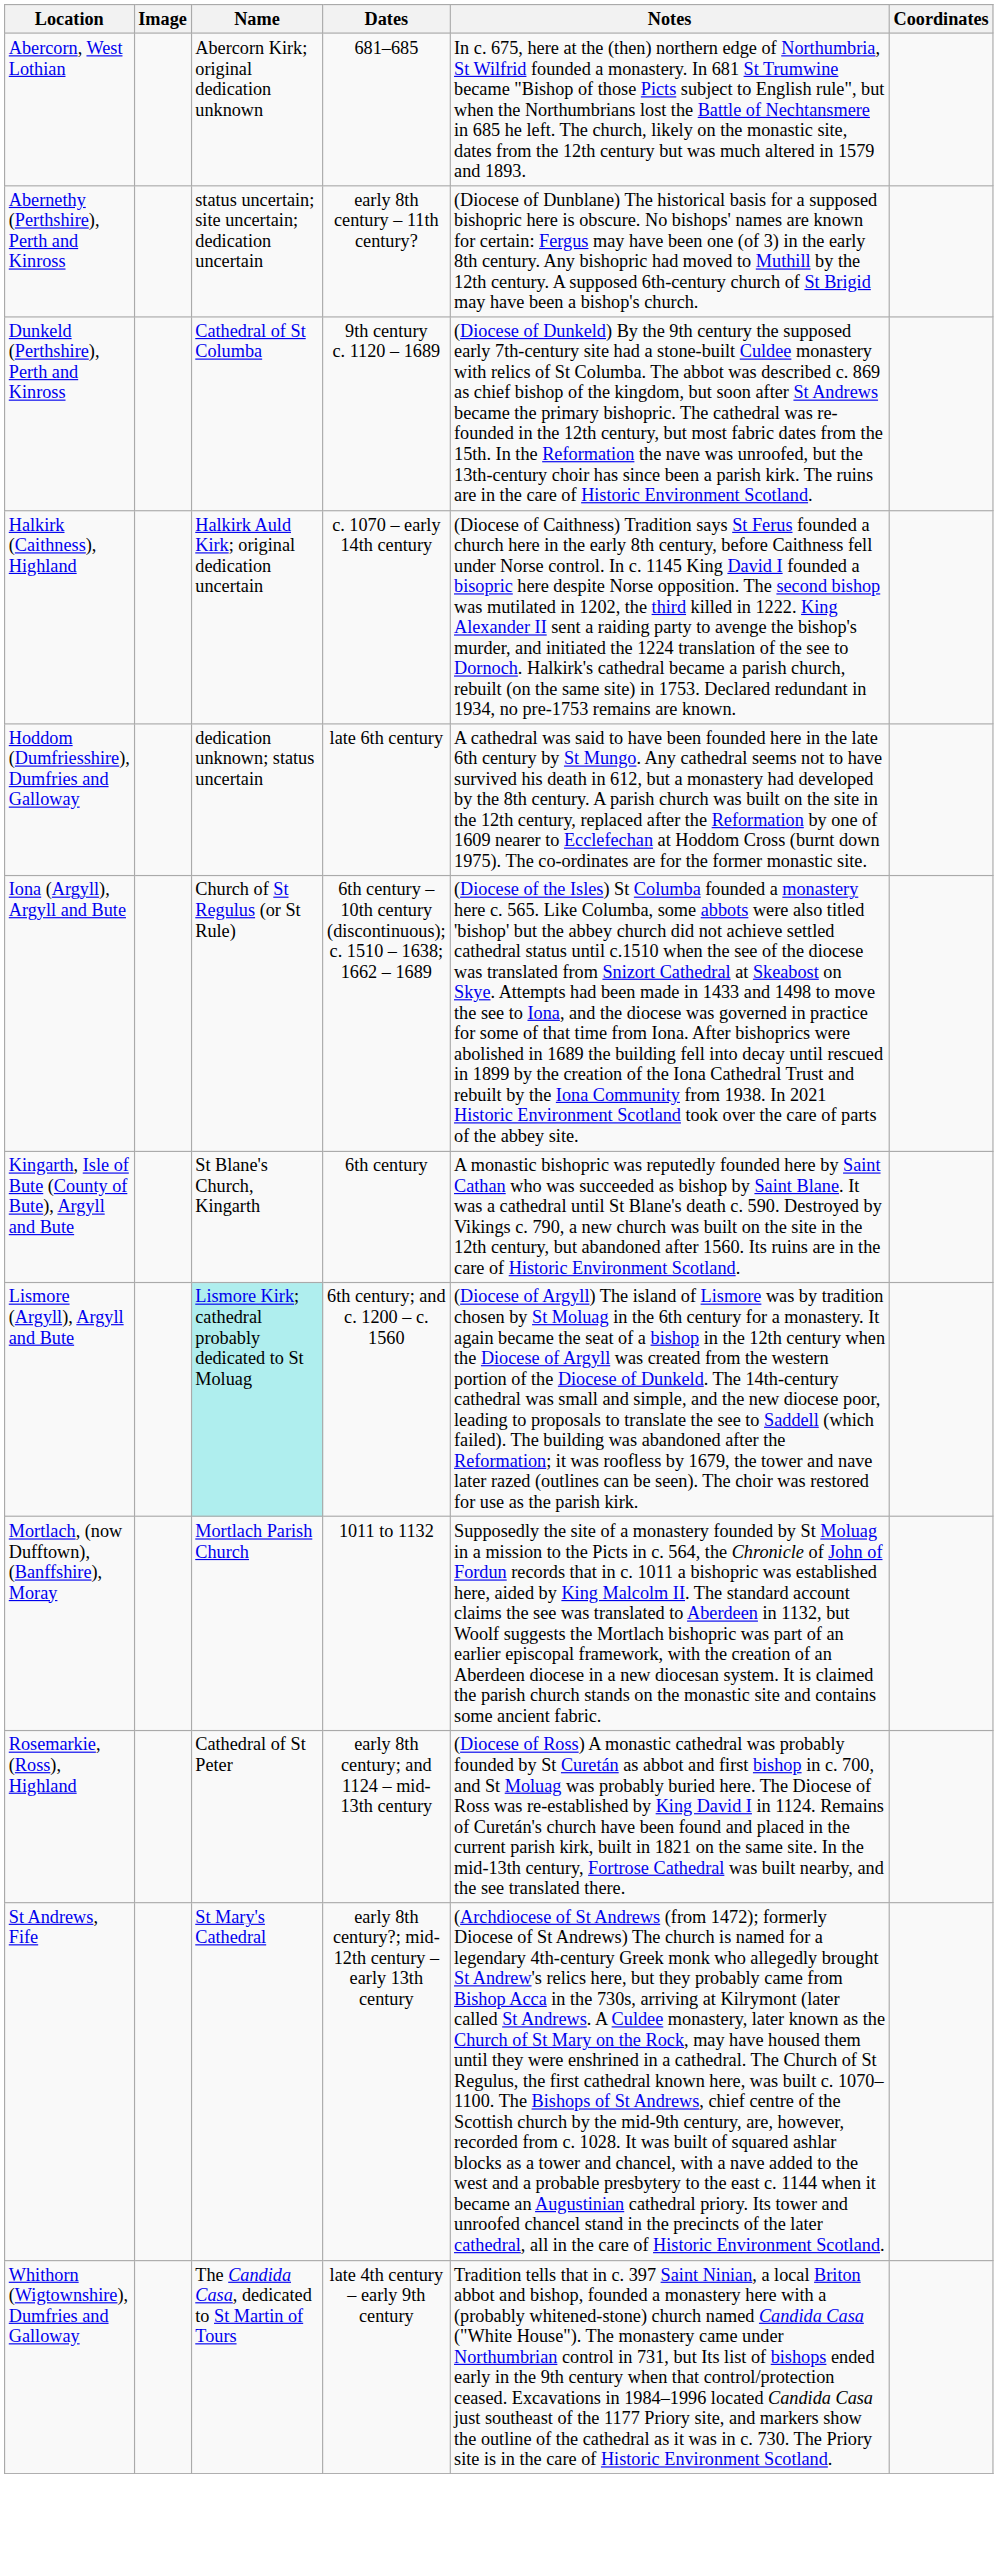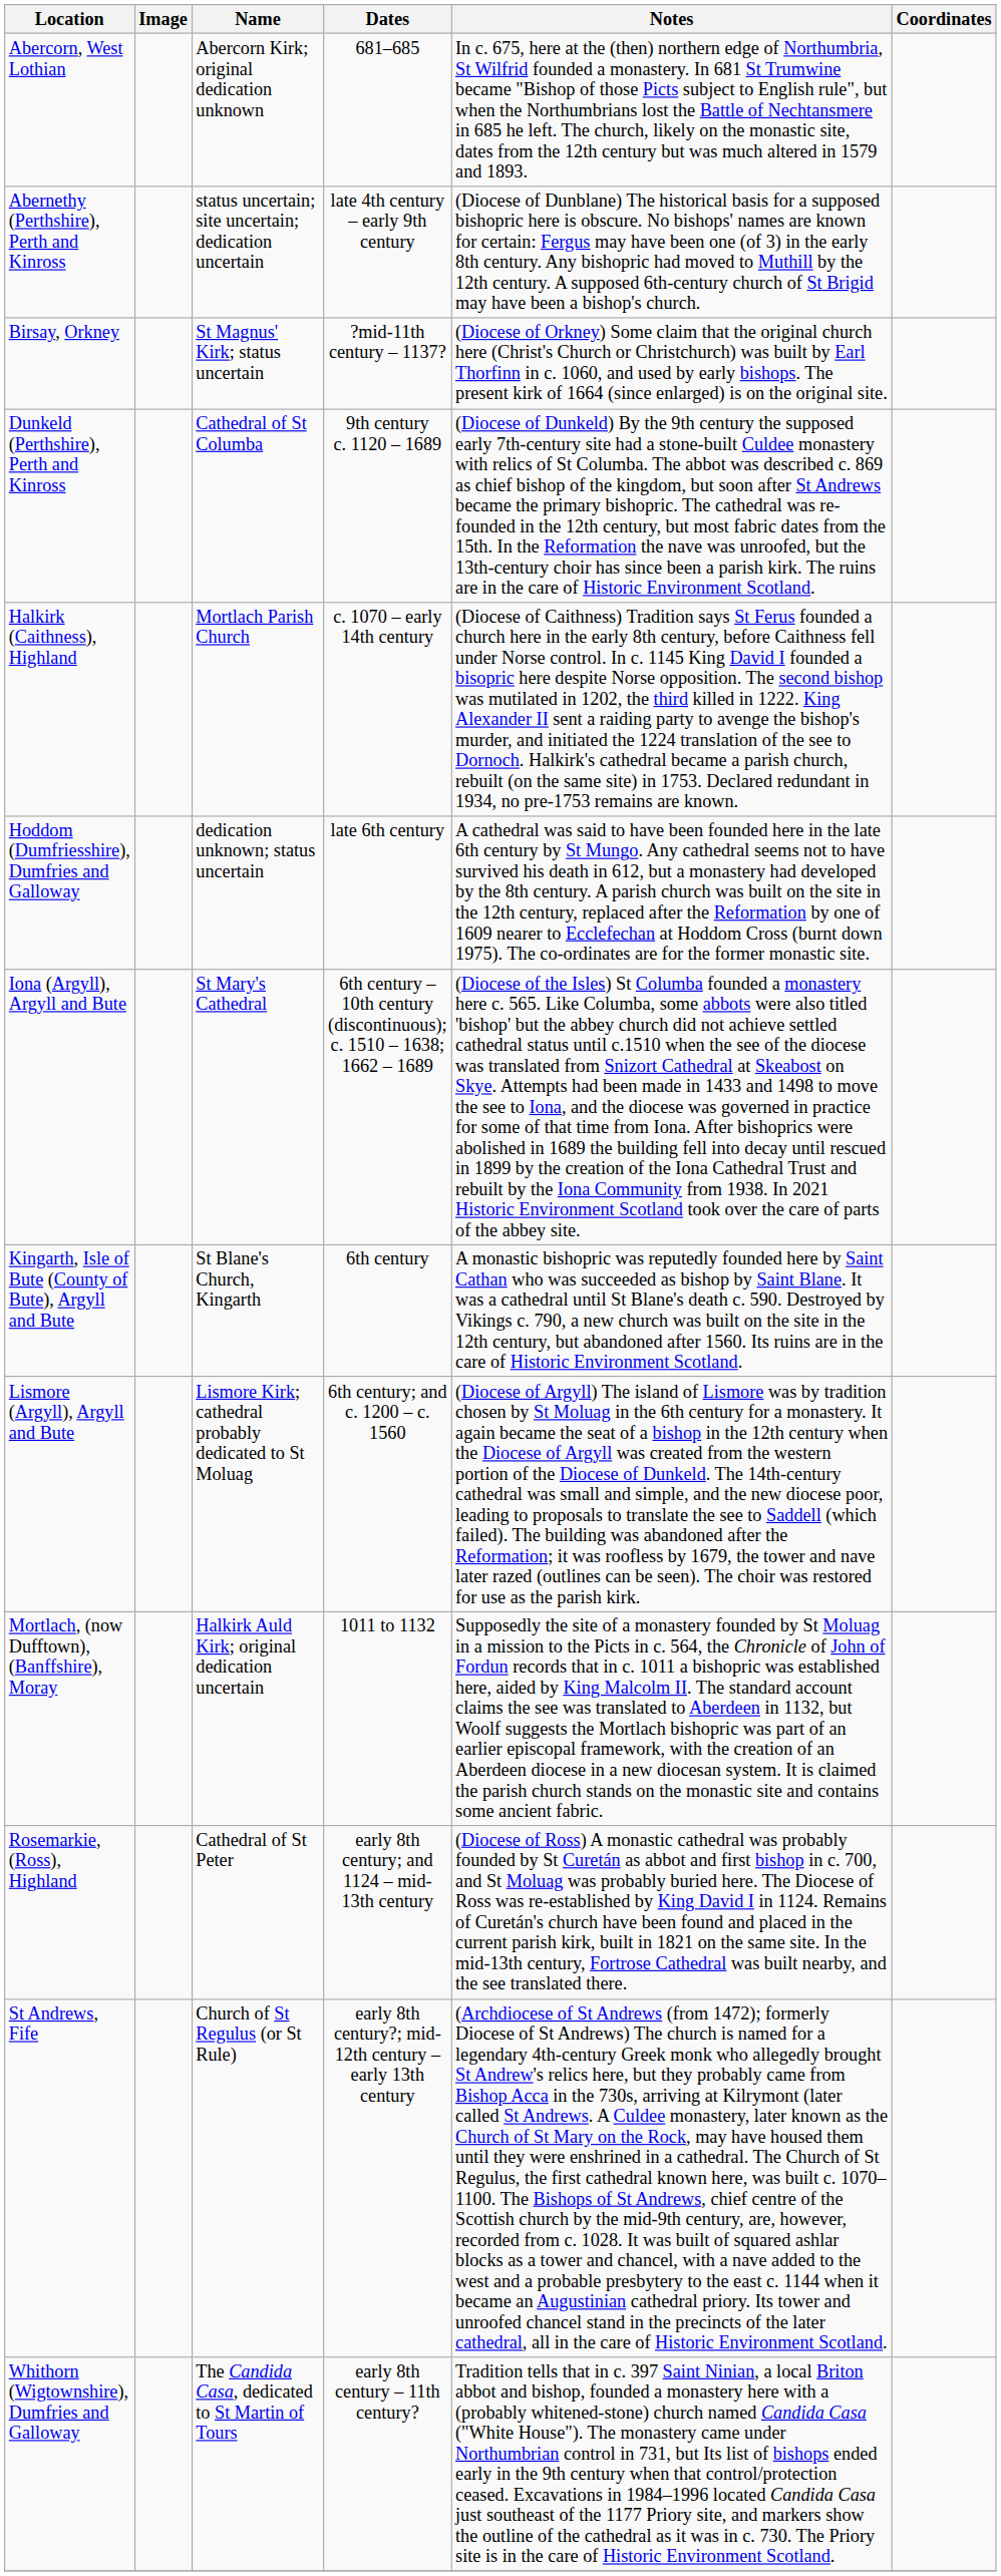Abernethy (Perthshire), Perth and Kinross | Dates: early 8th century – 11th century? -> late 4th century – early 9th century
+ row: Birsay, Orkney | St Magnus' Kirk; status uncertain | ?mid-11th century – 1137? | (Diocese of Orkney) Some claim that the original church here (Christ's Church or Christchurch) was built by Earl Thorfinn in c. 1060, and used by early bishops. The present kirk of 1664 (since enlarged) is on the original site.
Halkirk (Caithness), Highland | Name: Halkirk Auld Kirk; original dedication uncertain -> Mortlach Parish Church
Iona (Argyll), Argyll and Bute | Name: Church of St Regulus (or St Rule) -> St Mary's Cathedral
Lismore (Argyll), Argyll and Bute | Name: paleturquoise background -> no background
Mortlach, (now Dufftown), (Banffshire), Moray | Name: Mortlach Parish Church -> Halkirk Auld Kirk; original dedication uncertain
St Andrews, Fife | Name: St Mary's Cathedral -> Church of St Regulus (or St Rule)
Whithorn (Wigtownshire), Dumfries and Galloway | Dates: late 4th century – early 9th century -> early 8th century – 11th century?
